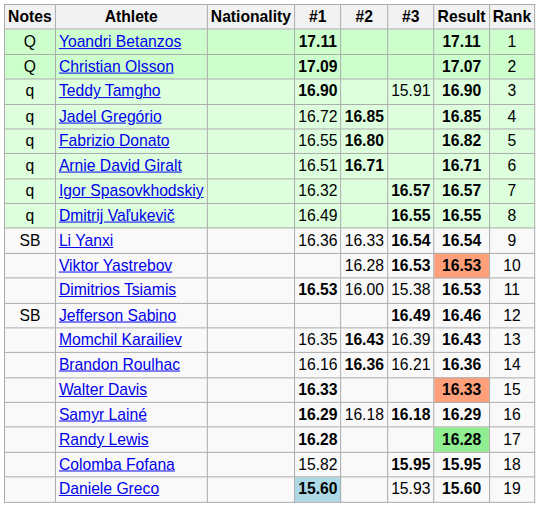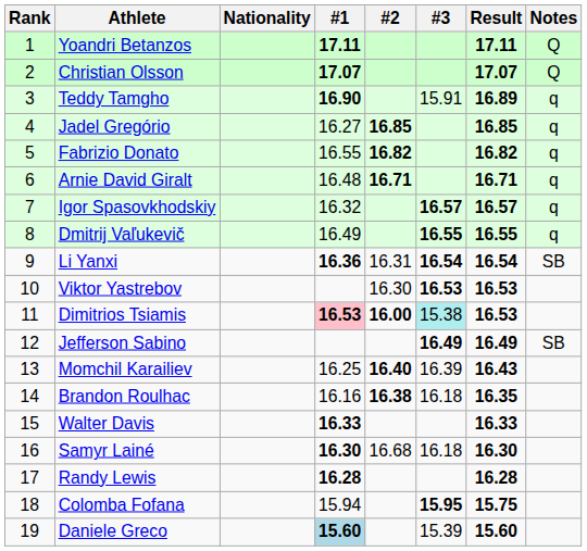columns swapped: Rank <-> Notes
Christian Olsson | #1: 17.09 -> 17.07
Teddy Tamgho | Result: 16.90 -> 16.89
Jadel Gregório | #1: 16.72 -> 16.27
Fabrizio Donato | #2: 16.80 -> 16.82
Arnie David Giralt | #1: 16.51 -> 16.48
Li Yanxi | #1: normal -> bold
Li Yanxi | #2: 16.33 -> 16.31
Viktor Yastrebov | #2: 16.28 -> 16.30
Viktor Yastrebov | Result: lightsalmon background -> no background
Dimitrios Tsiamis | #1: no background -> pink background
Dimitrios Tsiamis | #2: normal -> bold
Dimitrios Tsiamis | #3: no background -> paleturquoise background
Jefferson Sabino | Result: 16.46 -> 16.49
Momchil Karailiev | #1: 16.35 -> 16.25
Momchil Karailiev | #2: 16.43 -> 16.40
Brandon Roulhac | #2: 16.36 -> 16.38
Brandon Roulhac | #3: 16.21 -> 16.18
Brandon Roulhac | Result: 16.36 -> 16.35
Walter Davis | Result: lightsalmon background -> no background
Samyr Lainé | #1: 16.29 -> 16.30
Samyr Lainé | #2: 16.18 -> 16.68
Samyr Lainé | #3: bold -> normal
Samyr Lainé | Result: 16.29 -> 16.30
Randy Lewis | Result: lightgreen background -> no background
Colomba Fofana | #1: 15.82 -> 15.94
Colomba Fofana | Result: 15.95 -> 15.75
Daniele Greco | #3: 15.93 -> 15.39
